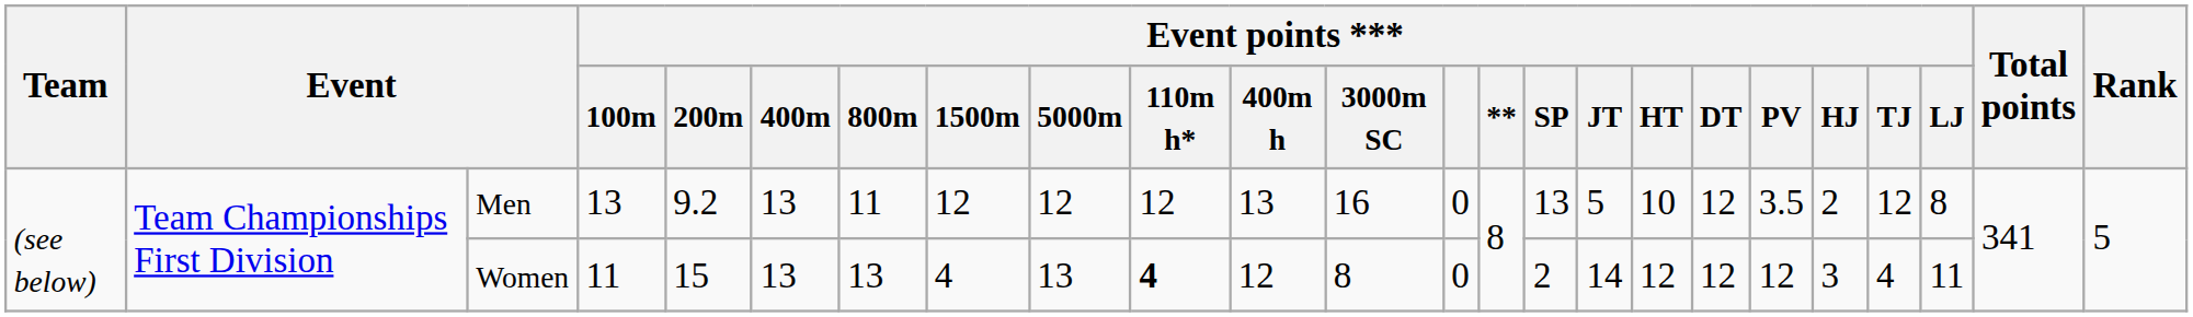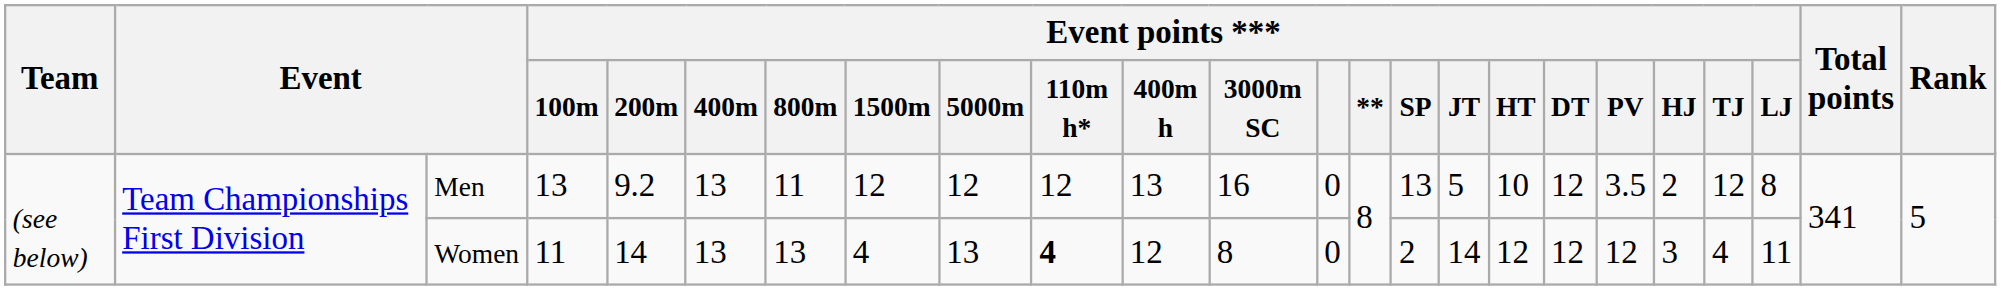Women | Event points *** / 200m: 15 -> 14
